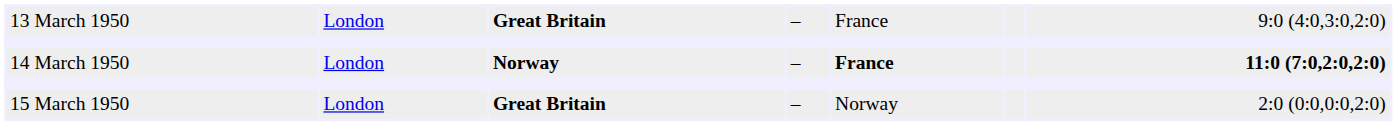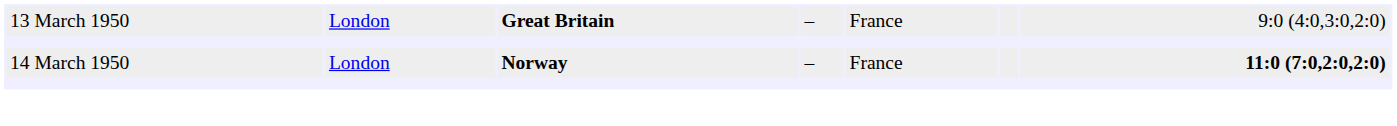14 March 1950 | column 5: bold -> normal
- row: 15 March 1950 | London | Great Britain | – | Norway | 2:0 (0:0,0:0,2:0)
